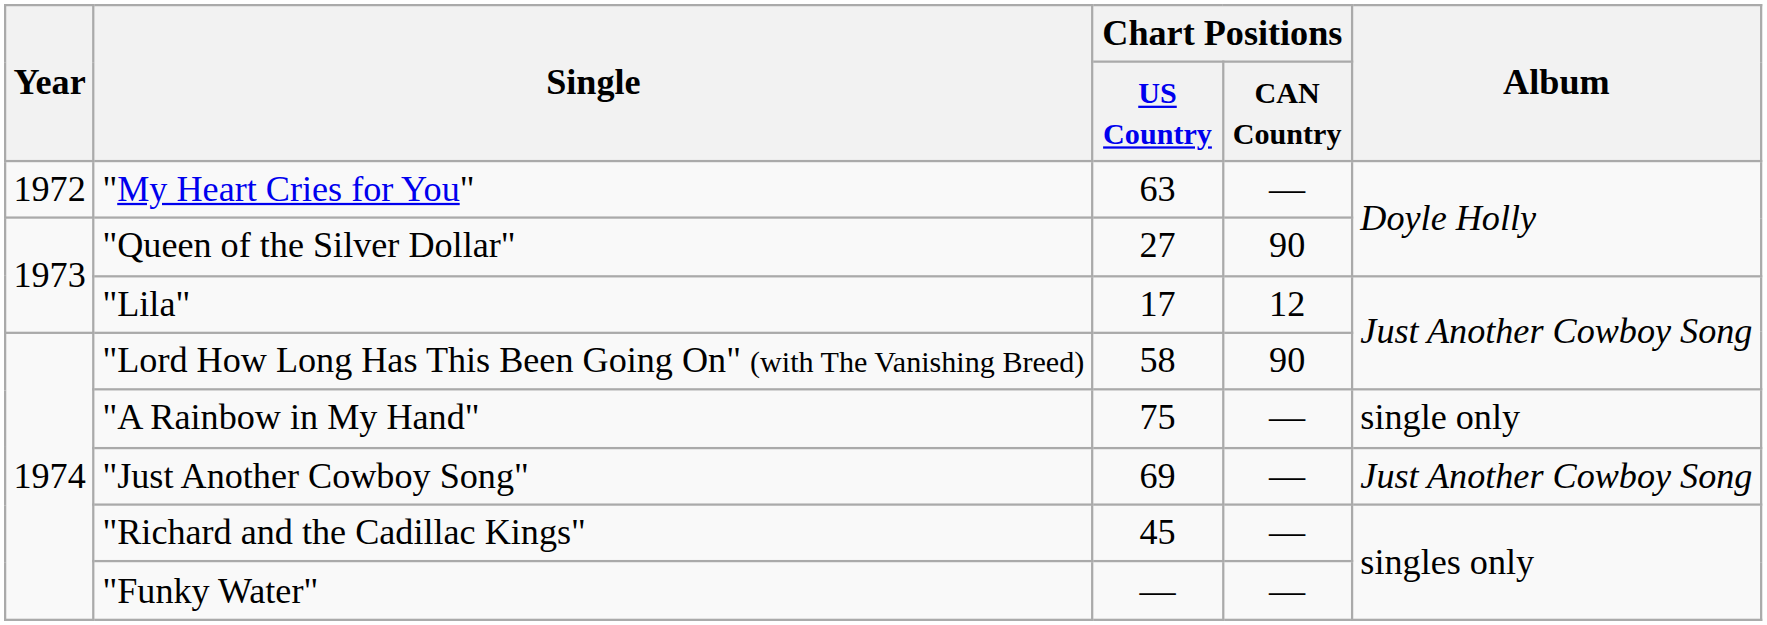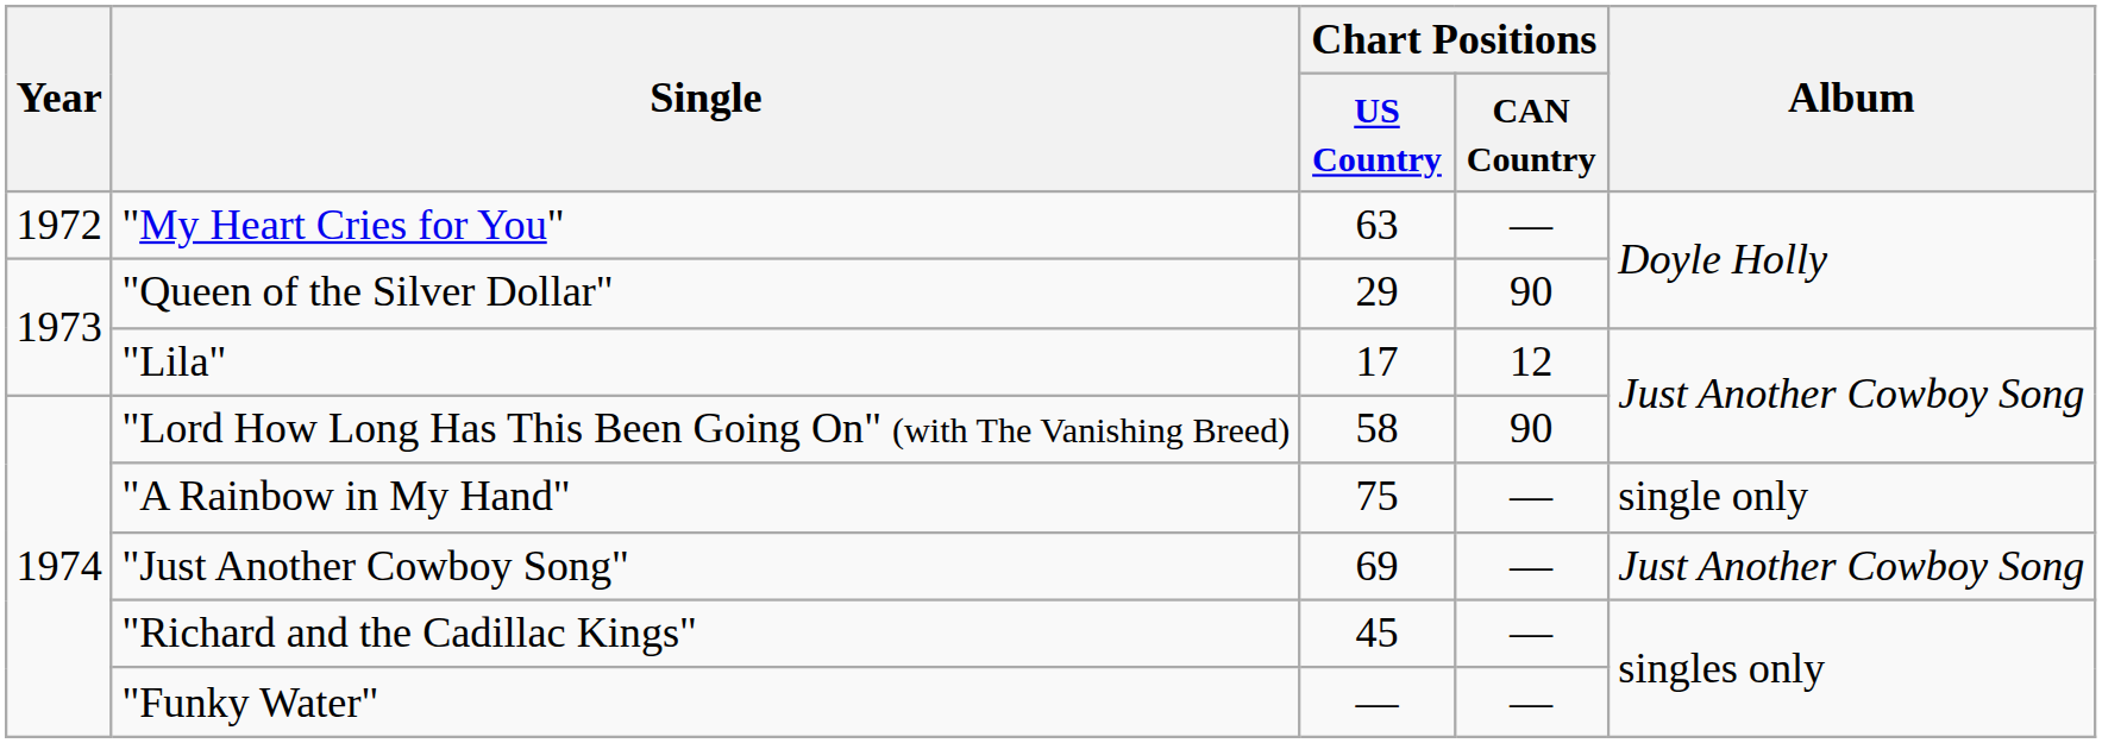"Queen of the Silver Dollar" | Chart Positions / US Country: 27 -> 29
